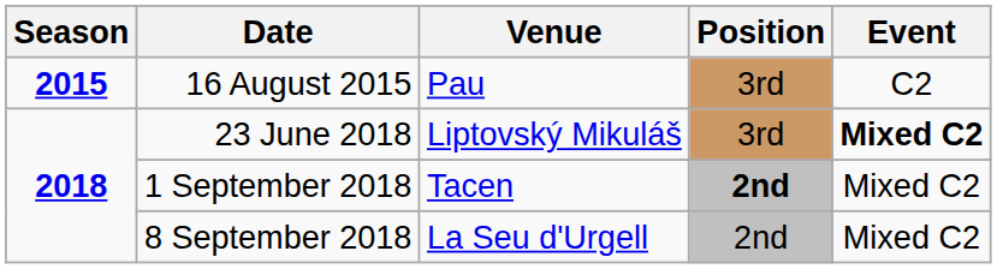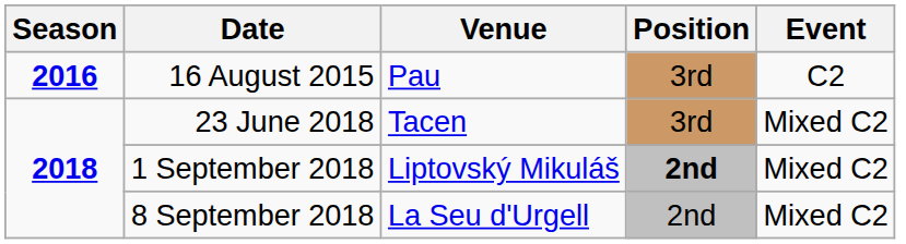16 August 2015 | Season: 2015 -> 2016
23 June 2018 | Venue: Liptovský Mikuláš -> Tacen
23 June 2018 | Event: bold -> normal
1 September 2018 | Venue: Tacen -> Liptovský Mikuláš
